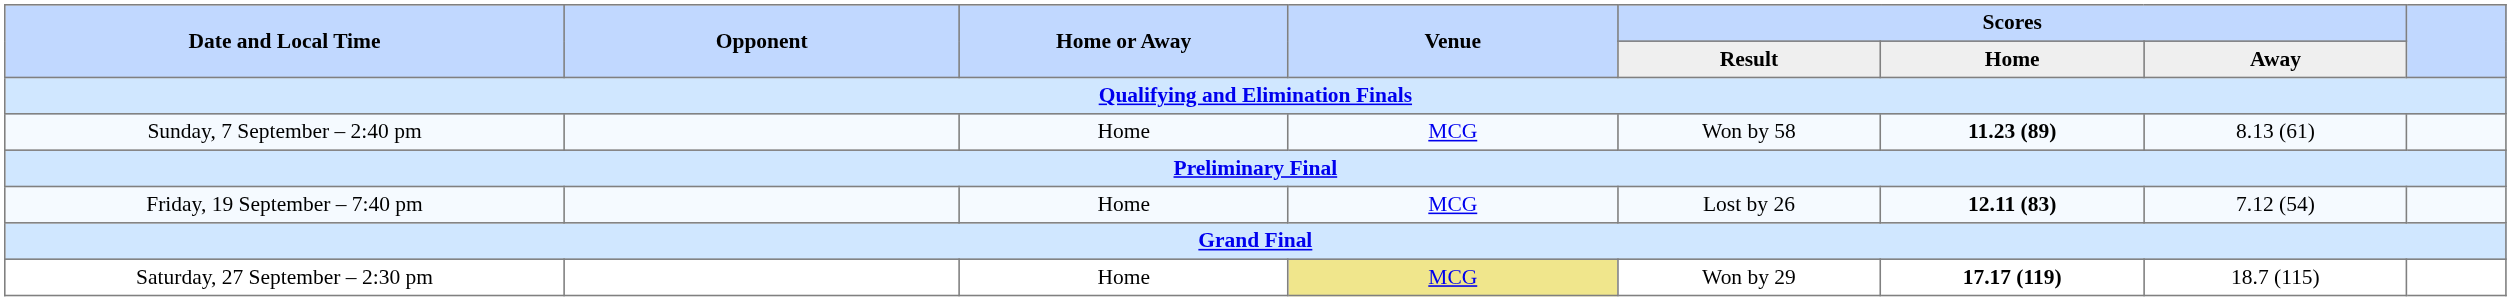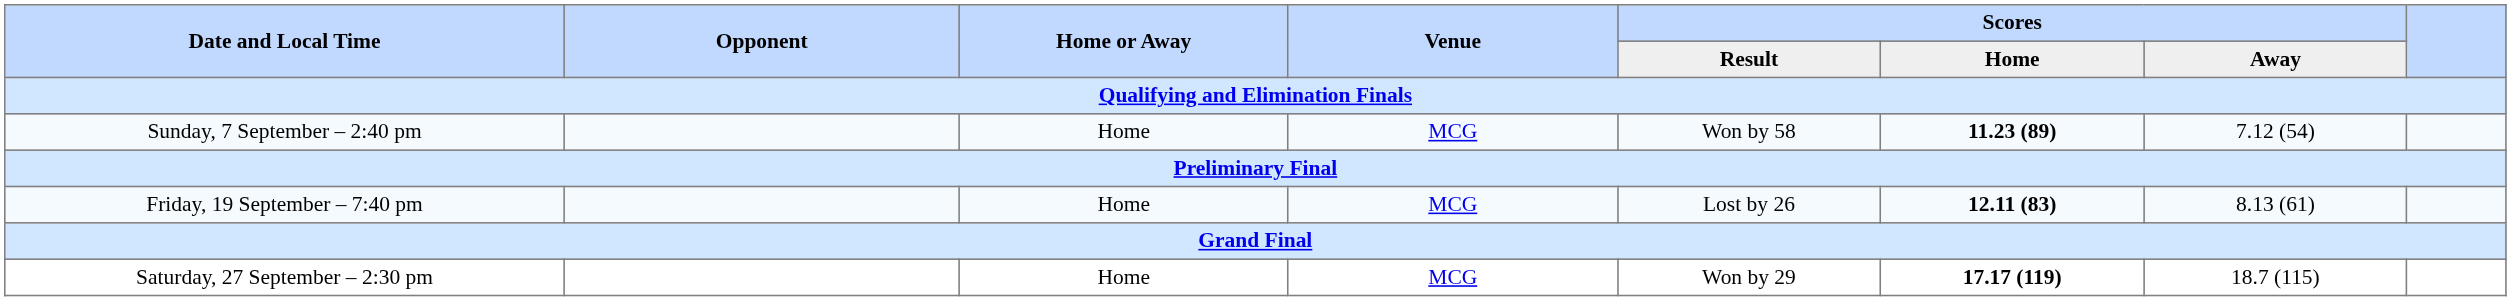Sunday, 7 September – 2:40 pm | Scores / Away: 8.13 (61) -> 7.12 (54)
Friday, 19 September – 7:40 pm | Scores / Away: 7.12 (54) -> 8.13 (61)
Saturday, 27 September – 2:30 pm | Venue: khaki background -> no background
